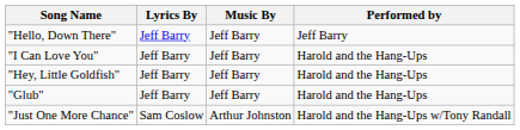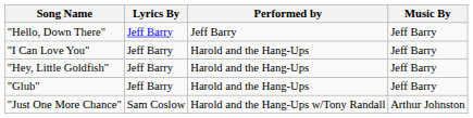columns swapped: Music By <-> Performed by
